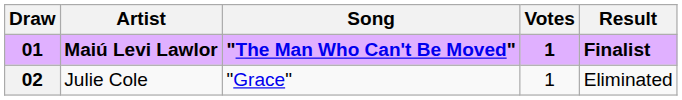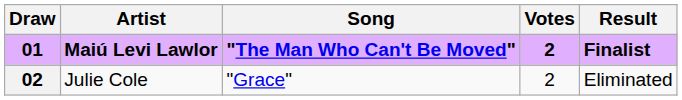01 | Votes: 1 -> 2
02 | Votes: 1 -> 2
